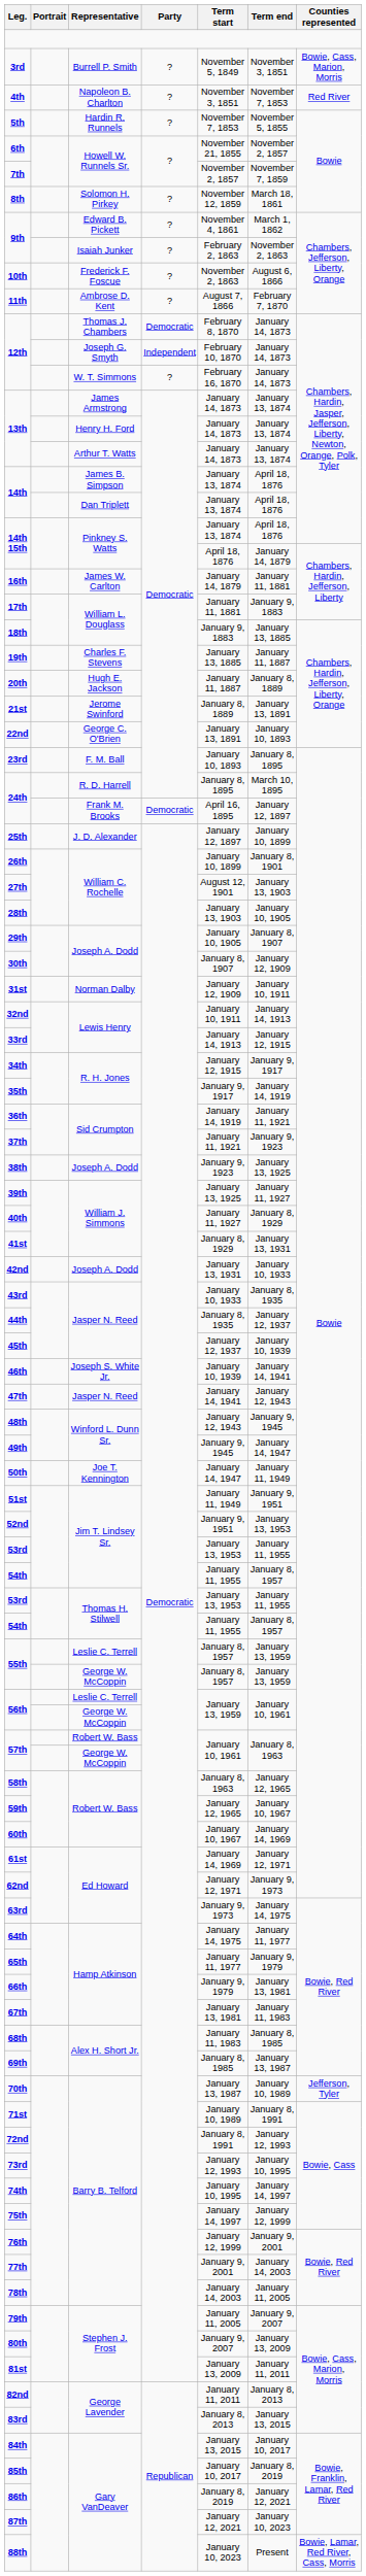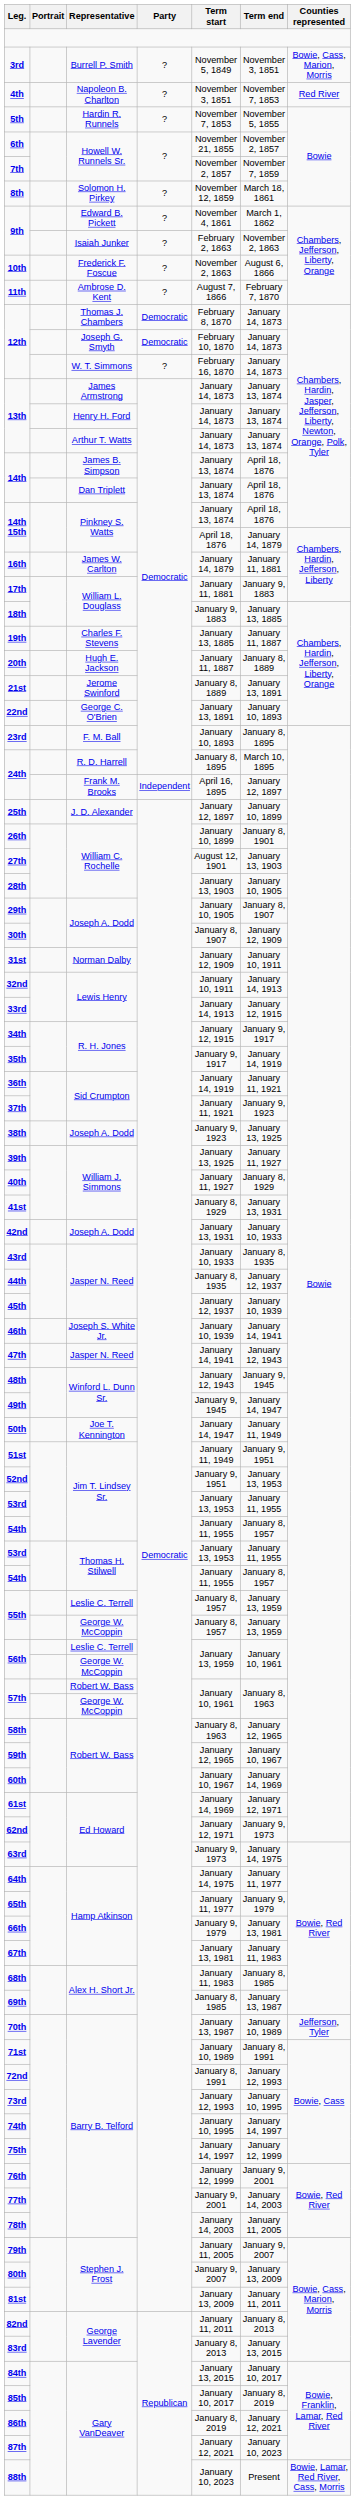12th / Joseph G. Smyth | Party: Independent -> Democratic
24th / Frank M. Brooks | Party: Democratic -> Independent
